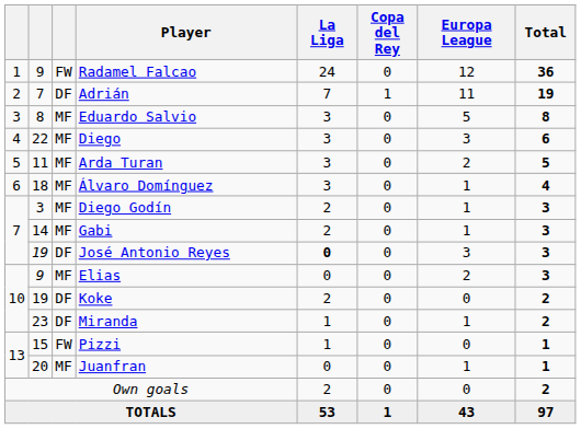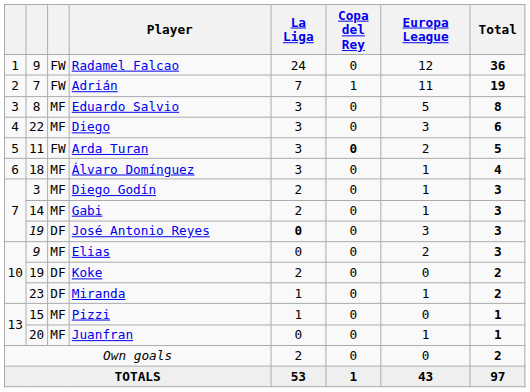Adrián | column 3: DF -> FW
Arda Turan | column 3: MF -> FW
Arda Turan | Copa del Rey: normal -> bold
Pizzi | column 3: FW -> MF
